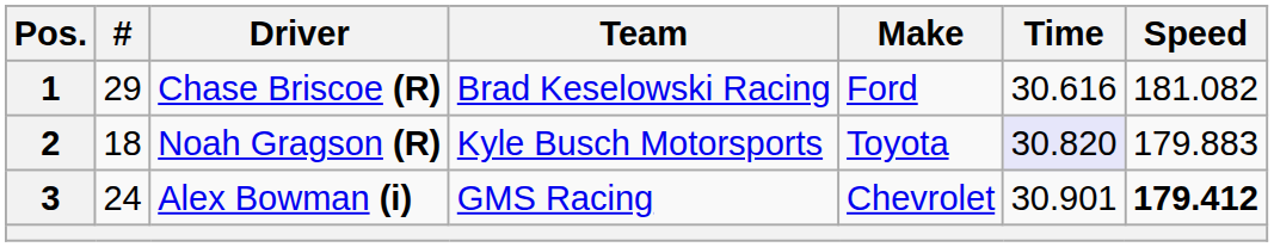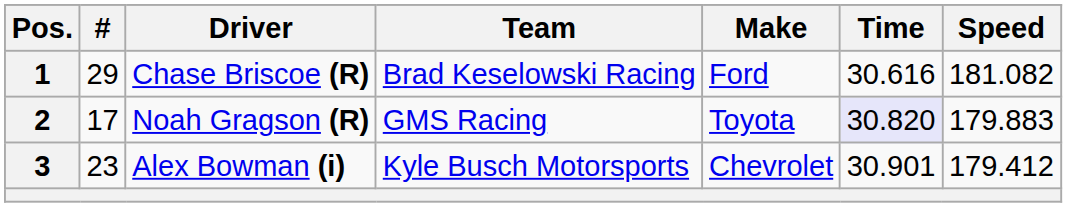2 | #: 18 -> 17
2 | Team: Kyle Busch Motorsports -> GMS Racing
3 | #: 24 -> 23
3 | Team: GMS Racing -> Kyle Busch Motorsports
3 | Speed: bold -> normal
